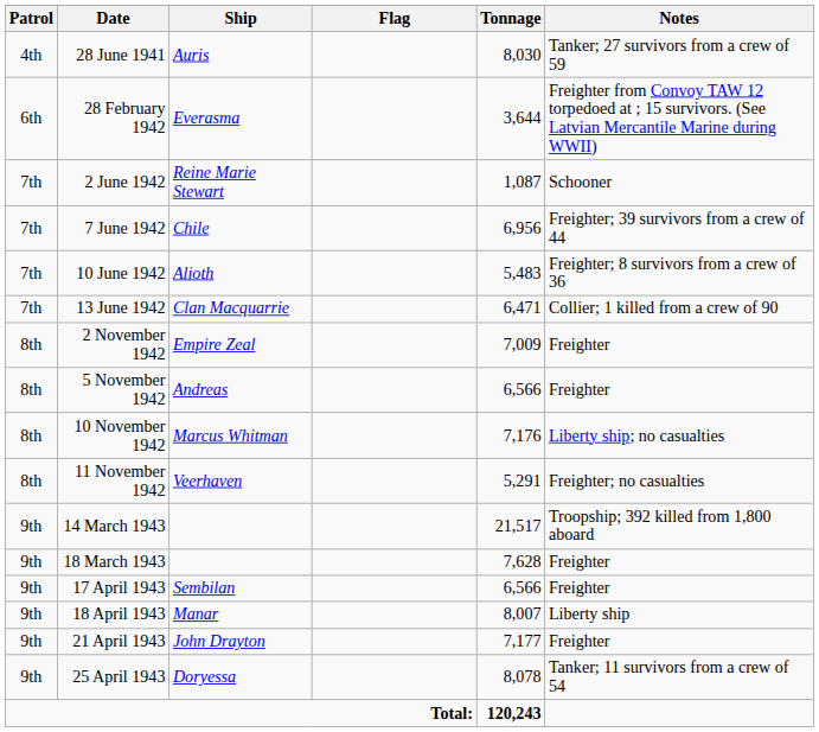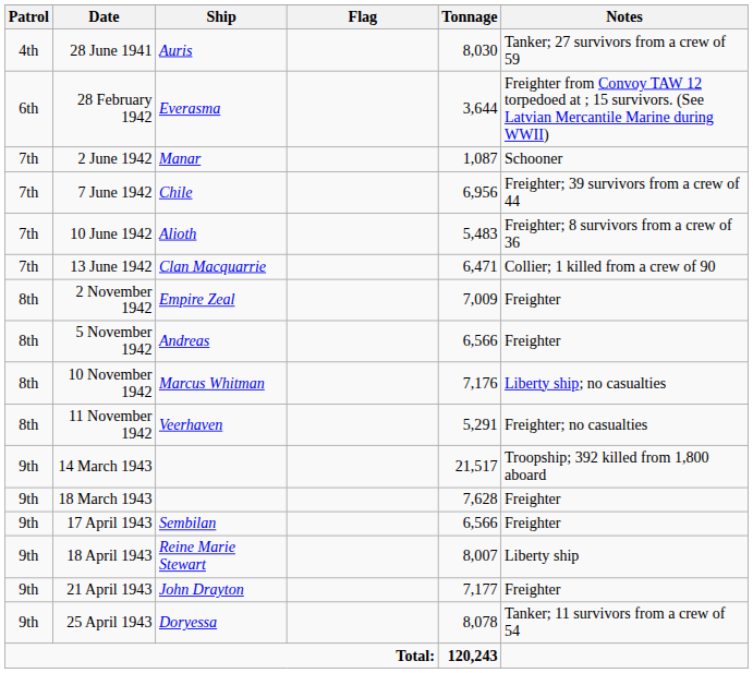2 June 1942 | Ship: Reine Marie Stewart -> Manar
18 April 1943 | Ship: Manar -> Reine Marie Stewart
